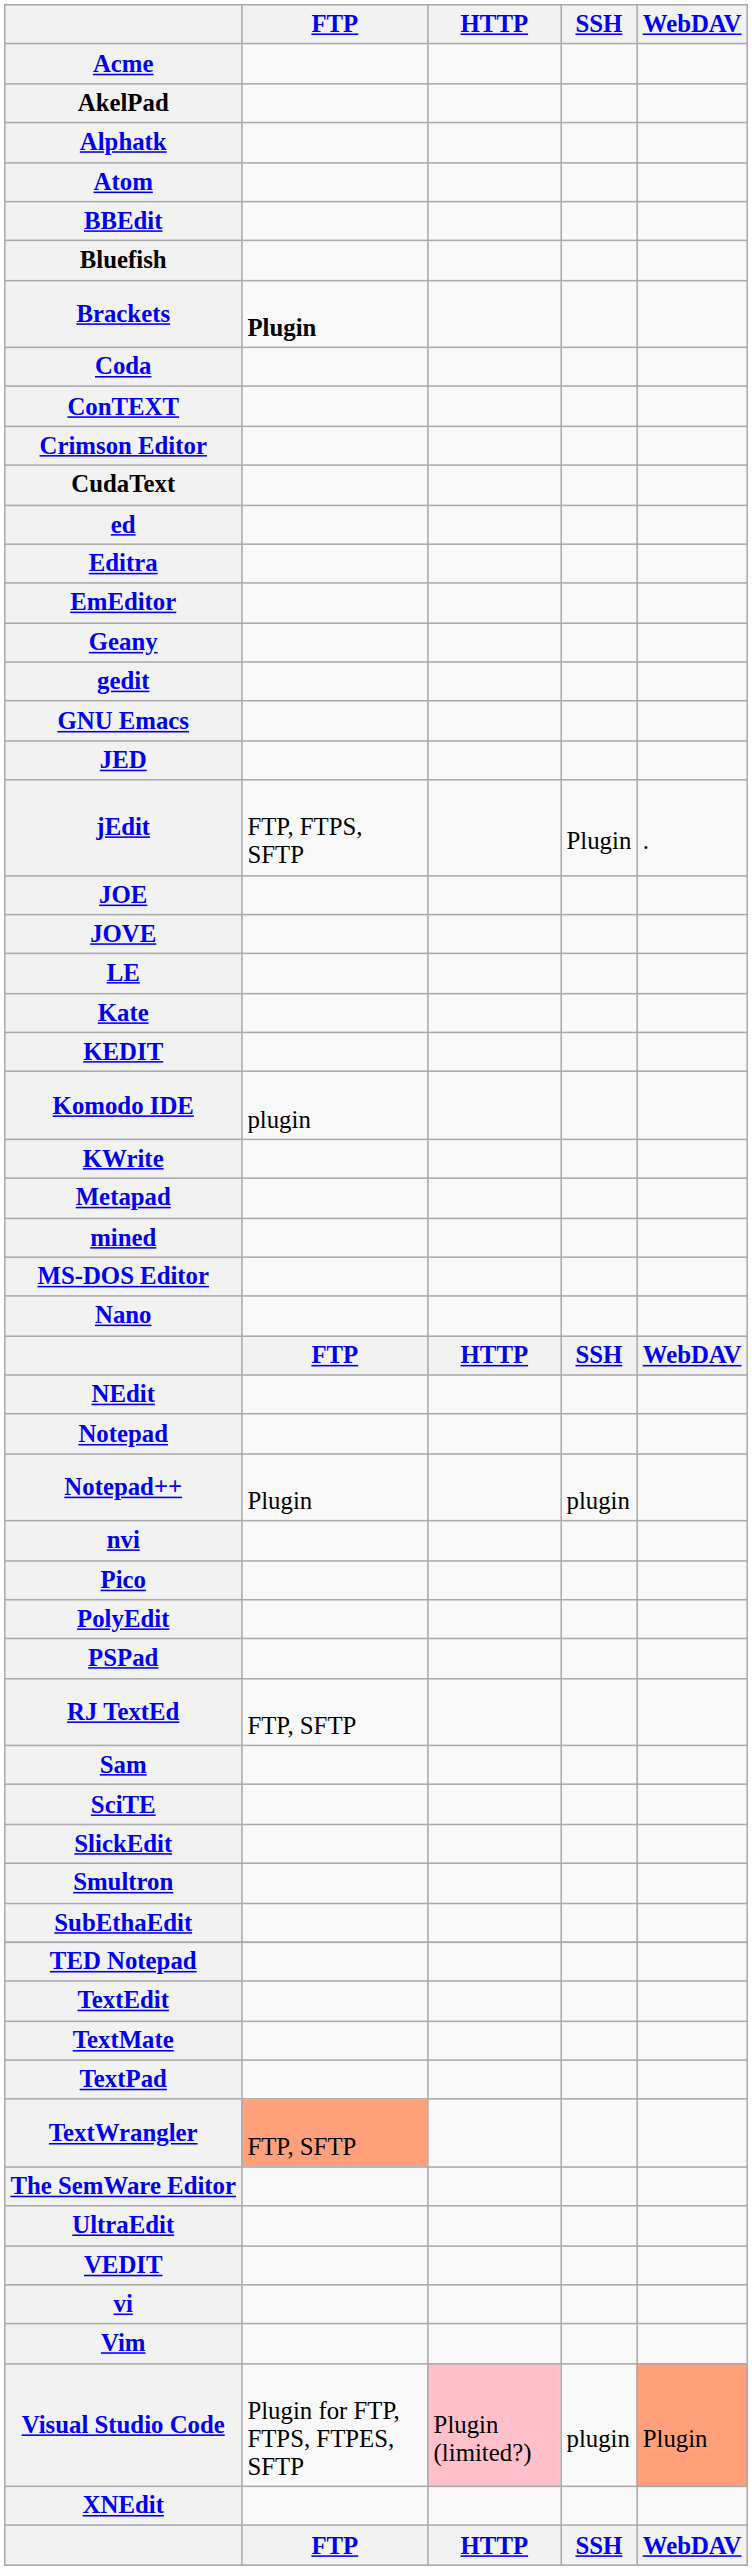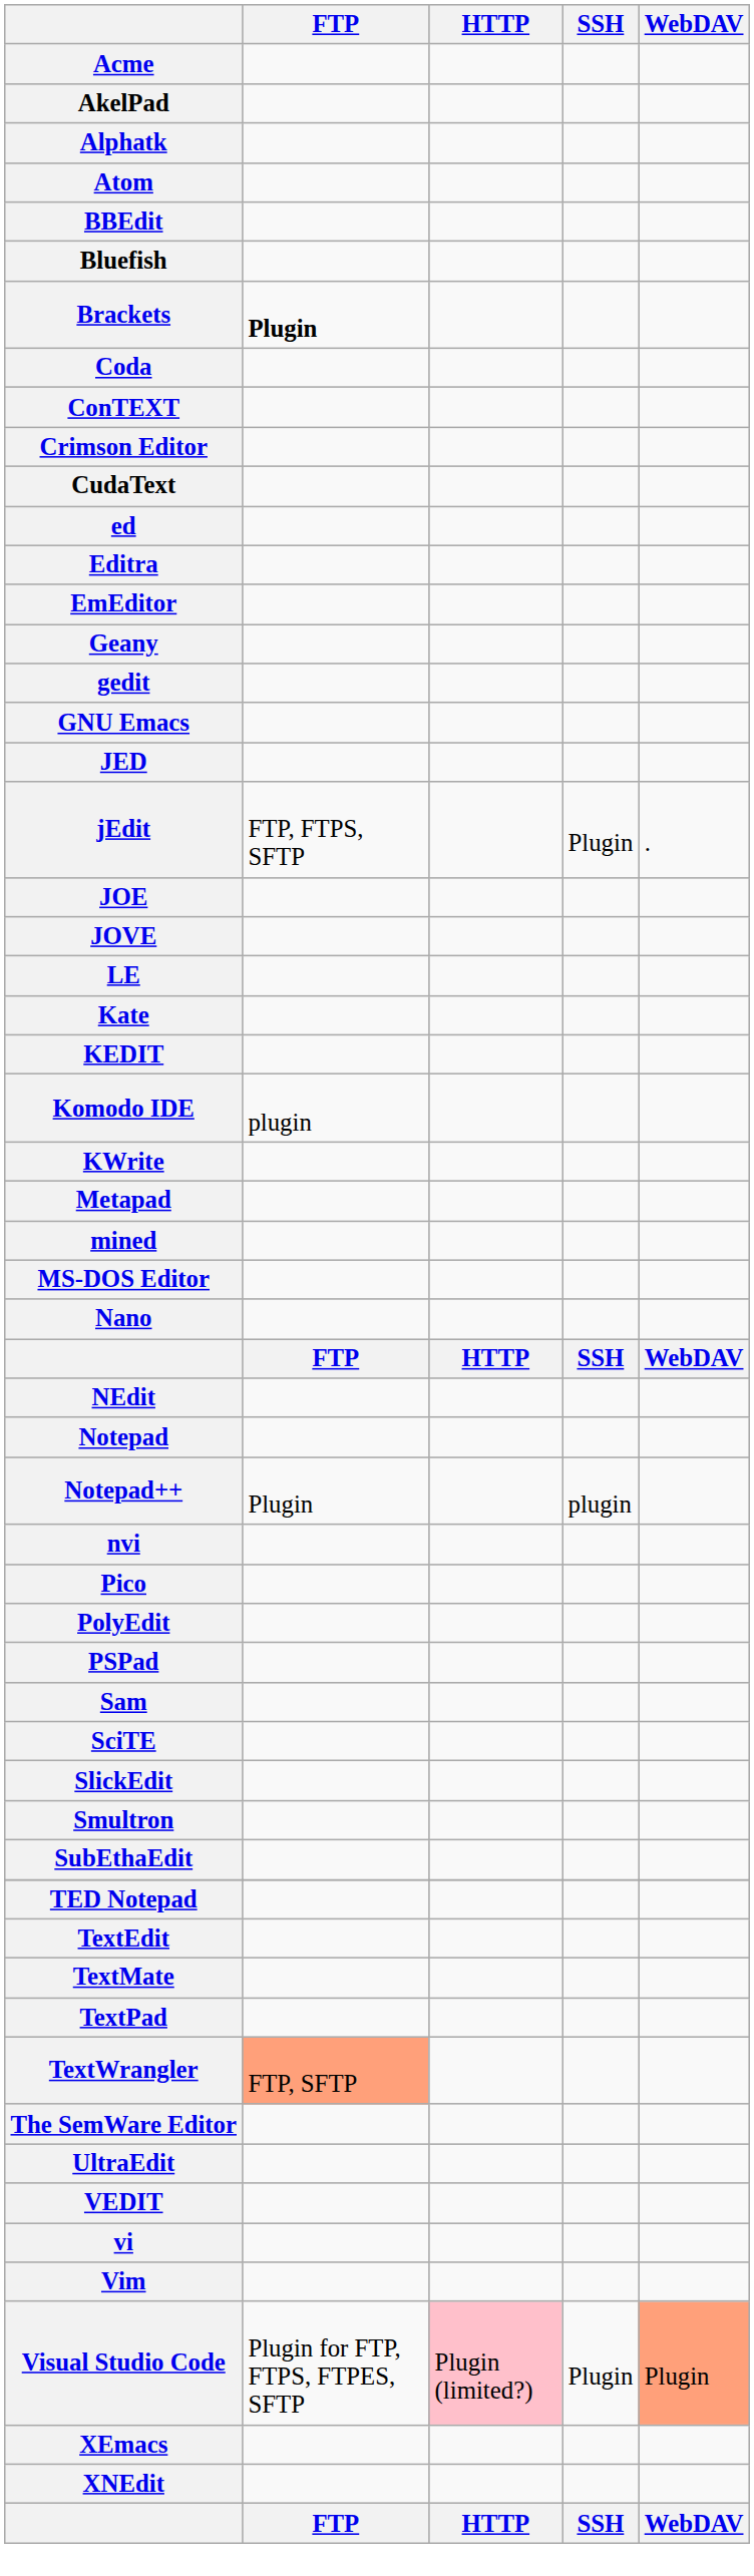- row: RJ TextEd | FTP, SFTP
Visual Studio Code | SSH: plugin -> Plugin
+ row: XEmacs
